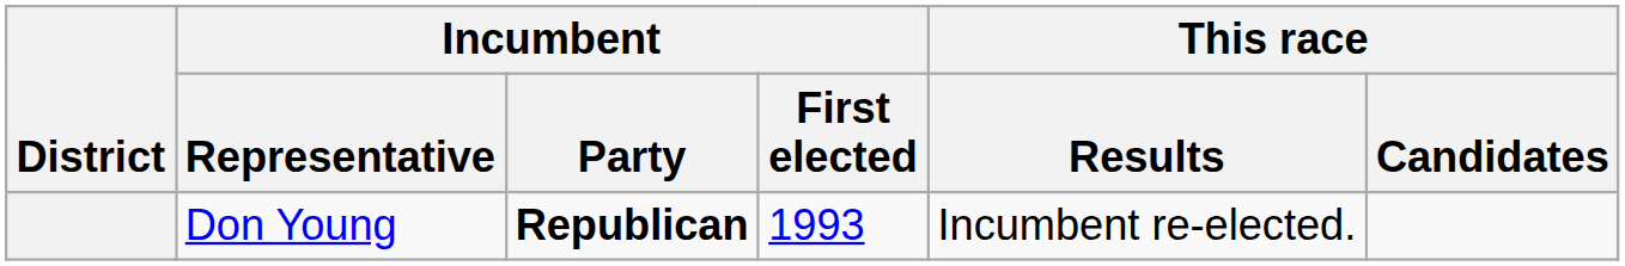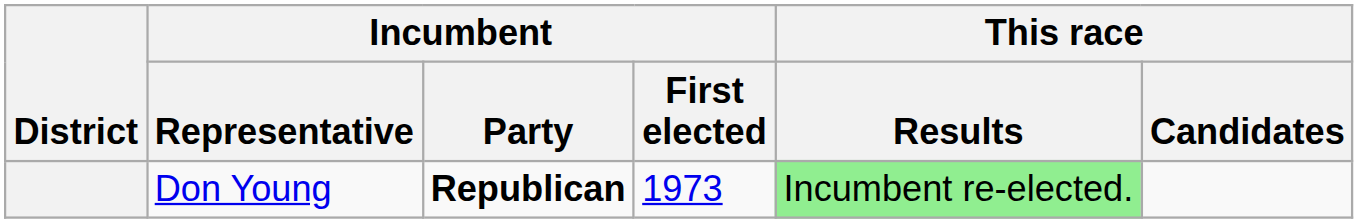Don Young | Incumbent / First elected: 1993 -> 1973
Don Young | This race / Results: no background -> lightgreen background
